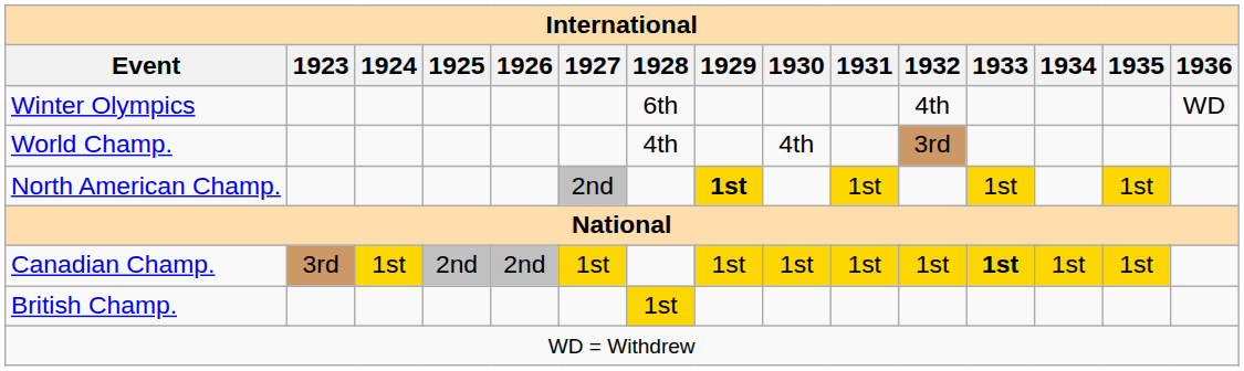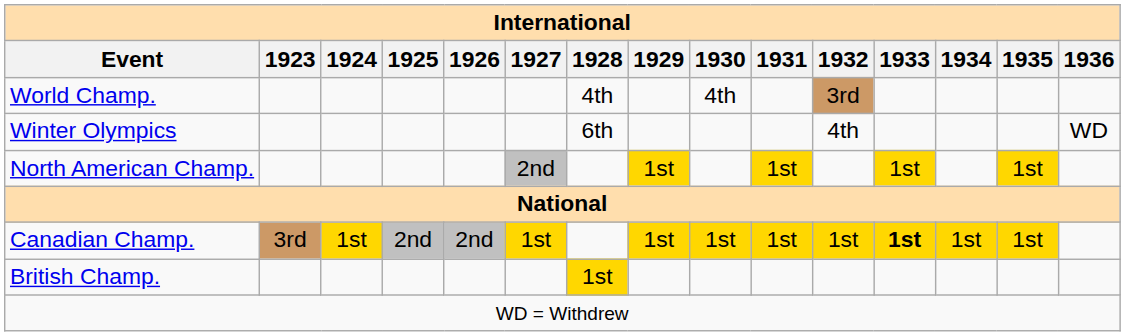rows swapped: Winter Olympics <-> World Champ.
North American Champ. | 1929: bold -> normal
